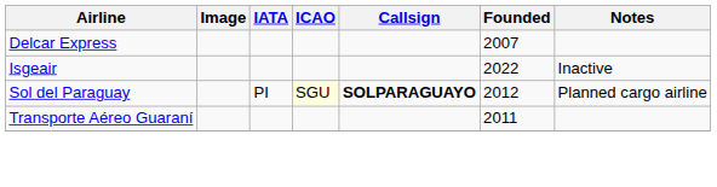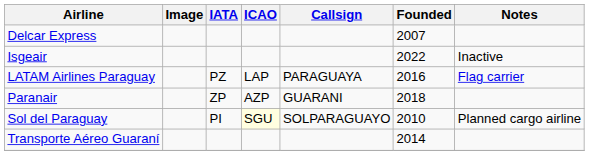+ row: LATAM Airlines Paraguay | PZ | LAP | PARAGUAYA | 2016 | Flag carrier
+ row: Paranair | ZP | AZP | GUARANI | 2018
Sol del Paraguay | Callsign: bold -> normal
Sol del Paraguay | Founded: 2012 -> 2010
Transporte Aéreo Guaraní | Founded: 2011 -> 2014
